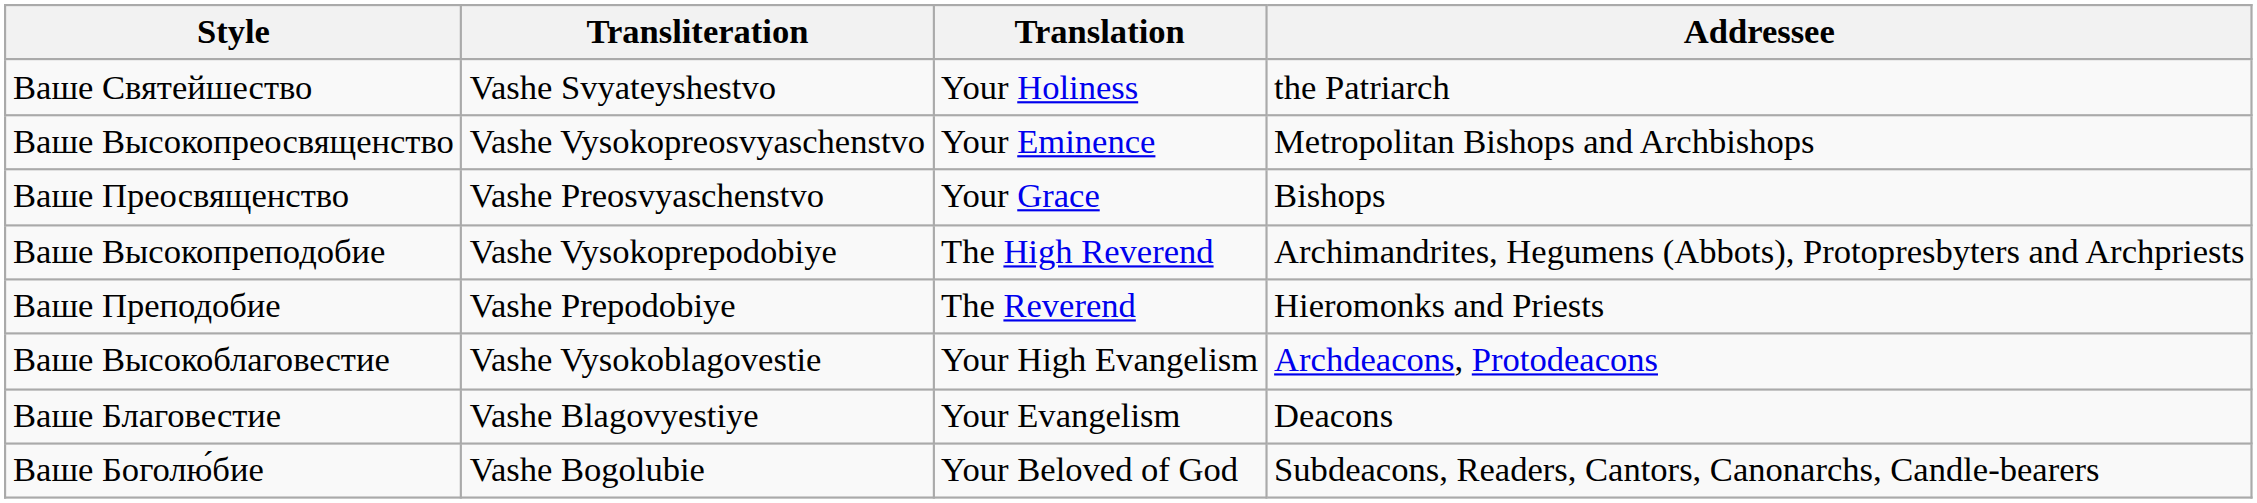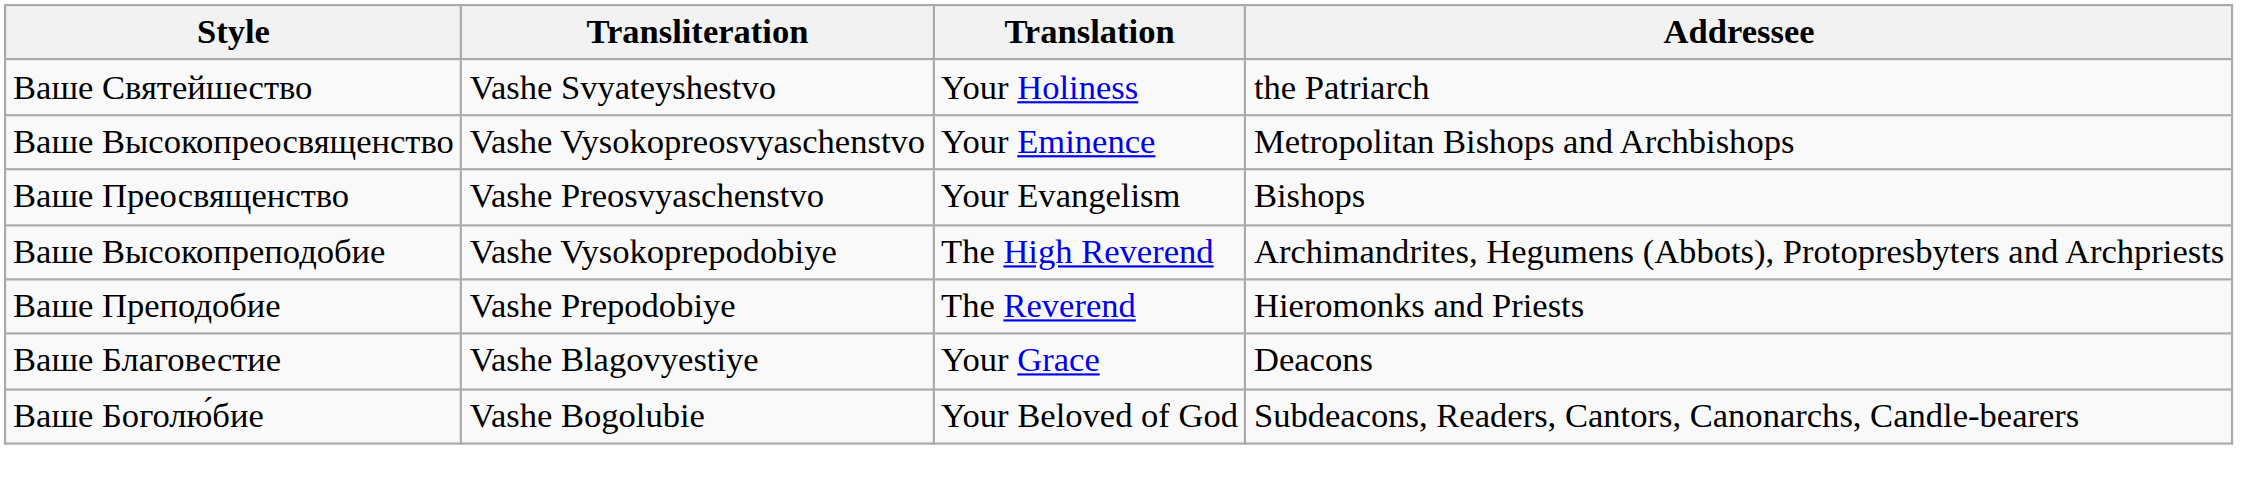Ваше Преосвященство | Translation: Your Grace -> Your Evangelism
- row: Ваше Высокоблаговестие | Vashe Vysokoblagovestie | Your High Evangelism | Archdeacons, Protodeacons
Ваше Благовестие | Translation: Your Evangelism -> Your Grace
